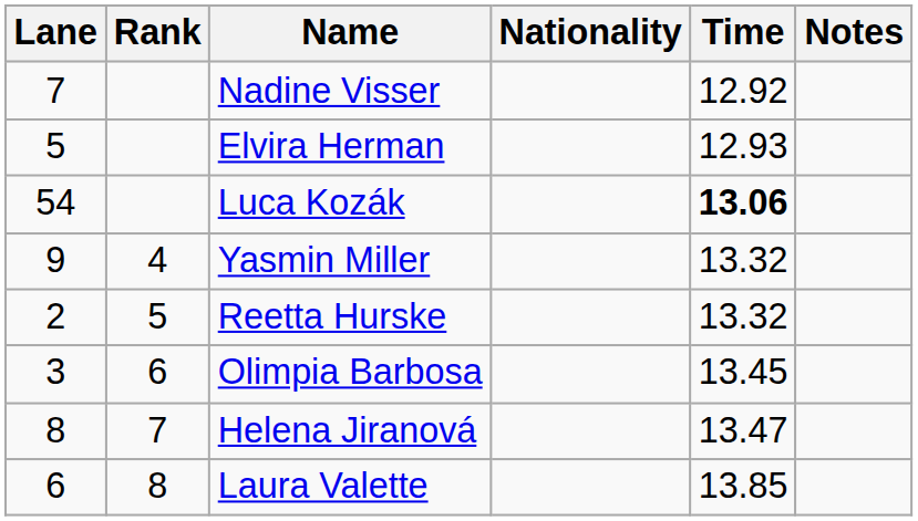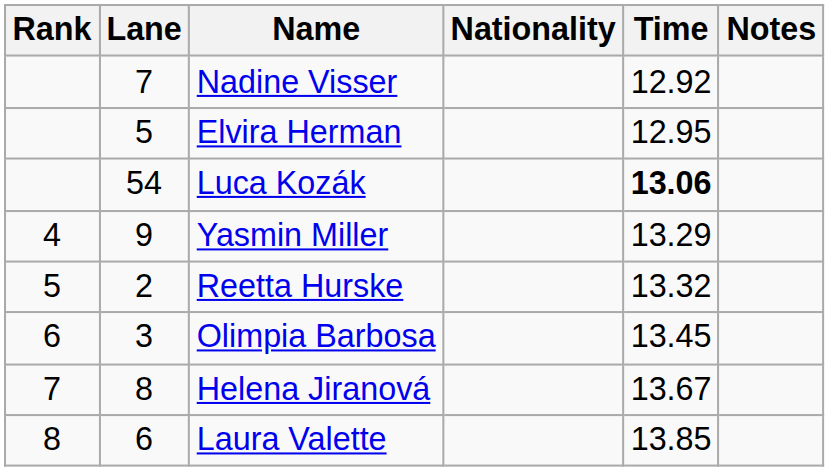columns swapped: Rank <-> Lane
Elvira Herman | Time: 12.93 -> 12.95
Yasmin Miller | Time: 13.32 -> 13.29
Helena Jiranová | Time: 13.47 -> 13.67
